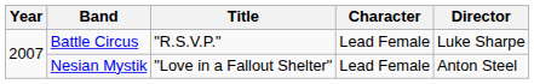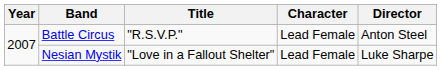Battle Circus | Director: Luke Sharpe -> Anton Steel
Nesian Mystik | Director: Anton Steel -> Luke Sharpe
